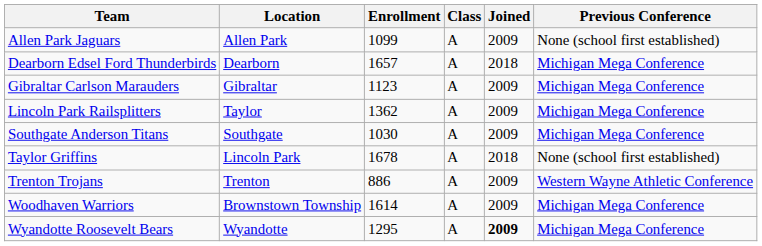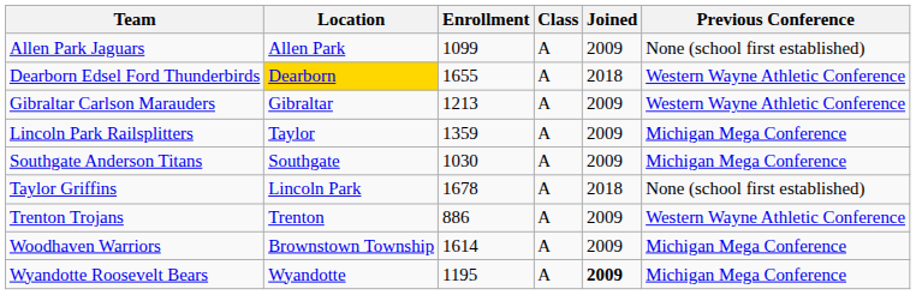Dearborn Edsel Ford Thunderbirds | Location: no background -> gold background
Dearborn Edsel Ford Thunderbirds | Enrollment: 1657 -> 1655
Dearborn Edsel Ford Thunderbirds | Previous Conference: Michigan Mega Conference -> Western Wayne Athletic Conference
Gibraltar Carlson Marauders | Enrollment: 1123 -> 1213
Gibraltar Carlson Marauders | Previous Conference: Michigan Mega Conference -> Western Wayne Athletic Conference
Lincoln Park Railsplitters | Enrollment: 1362 -> 1359
Wyandotte Roosevelt Bears | Enrollment: 1295 -> 1195
